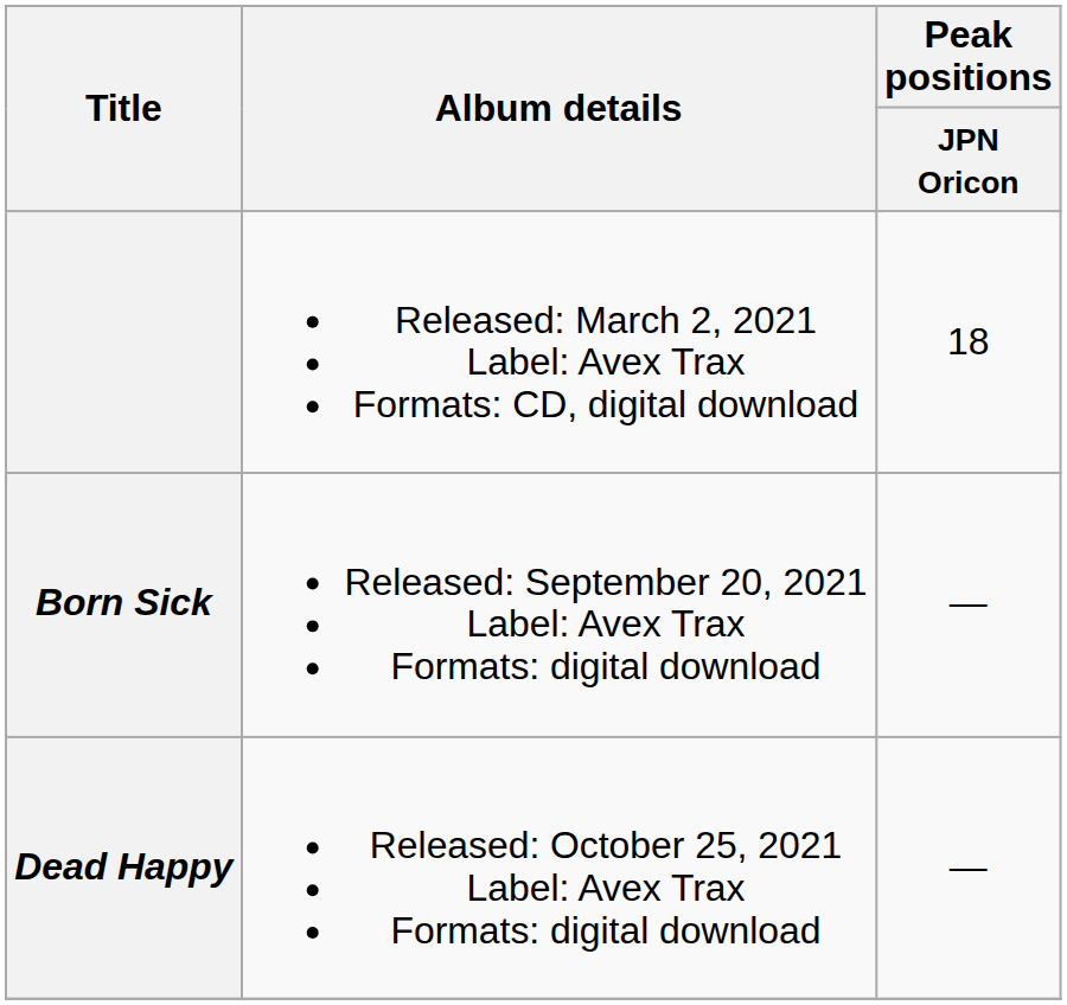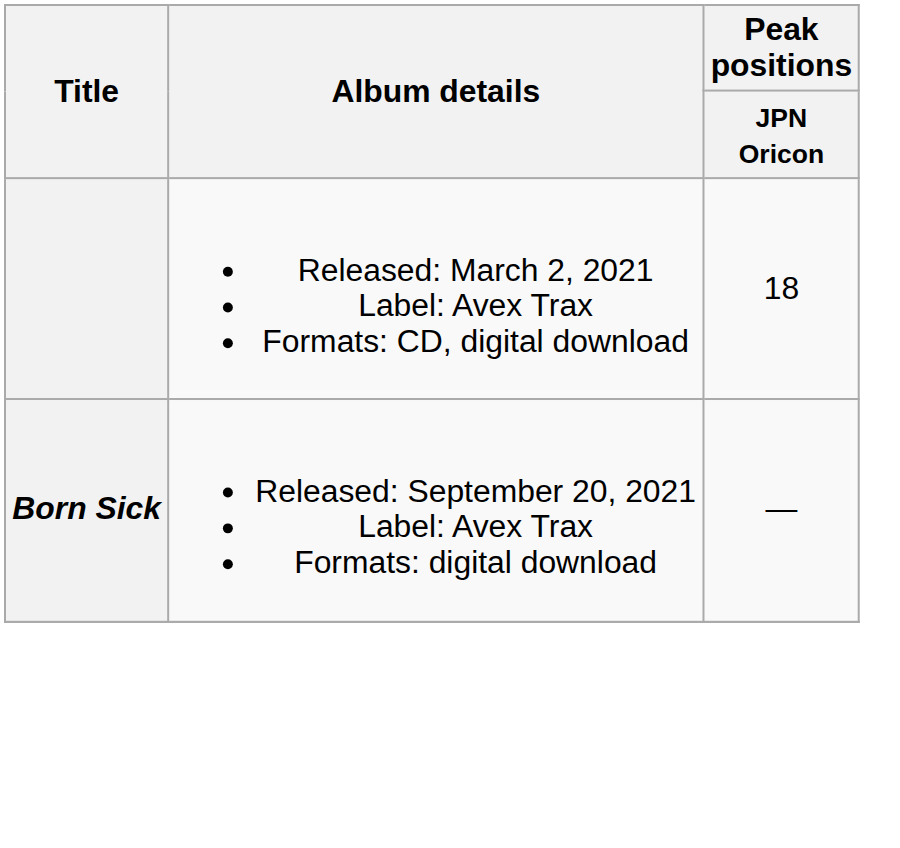- row: Dead Happy | Released: October 25, 2021 Label: Avex Trax Formats: digital download | —
